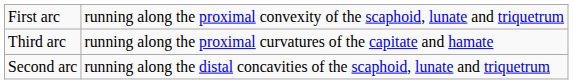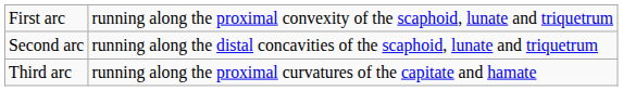rows swapped: Second arc <-> Third arc
